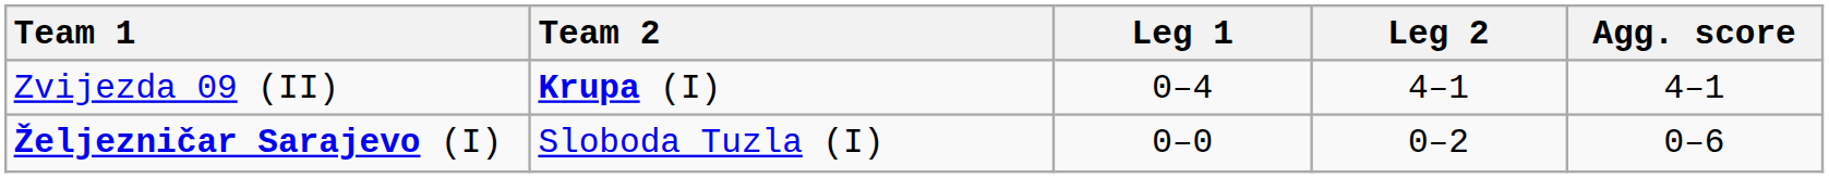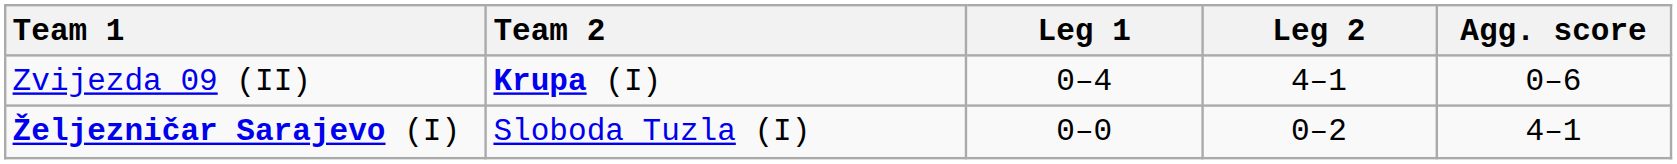Zvijezda 09 (II) | Agg. score: 4–1 -> 0–6
Željezničar Sarajevo (I) | Agg. score: 0–6 -> 4–1
